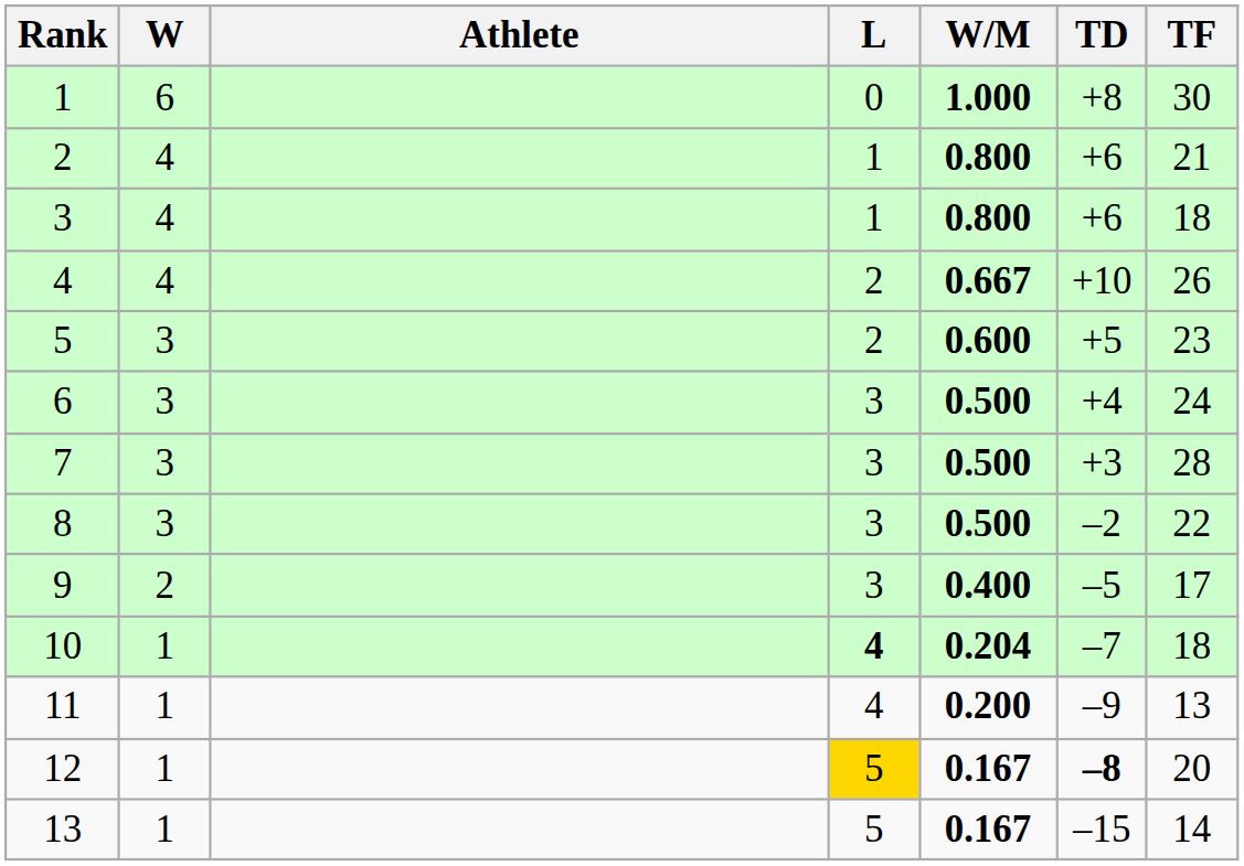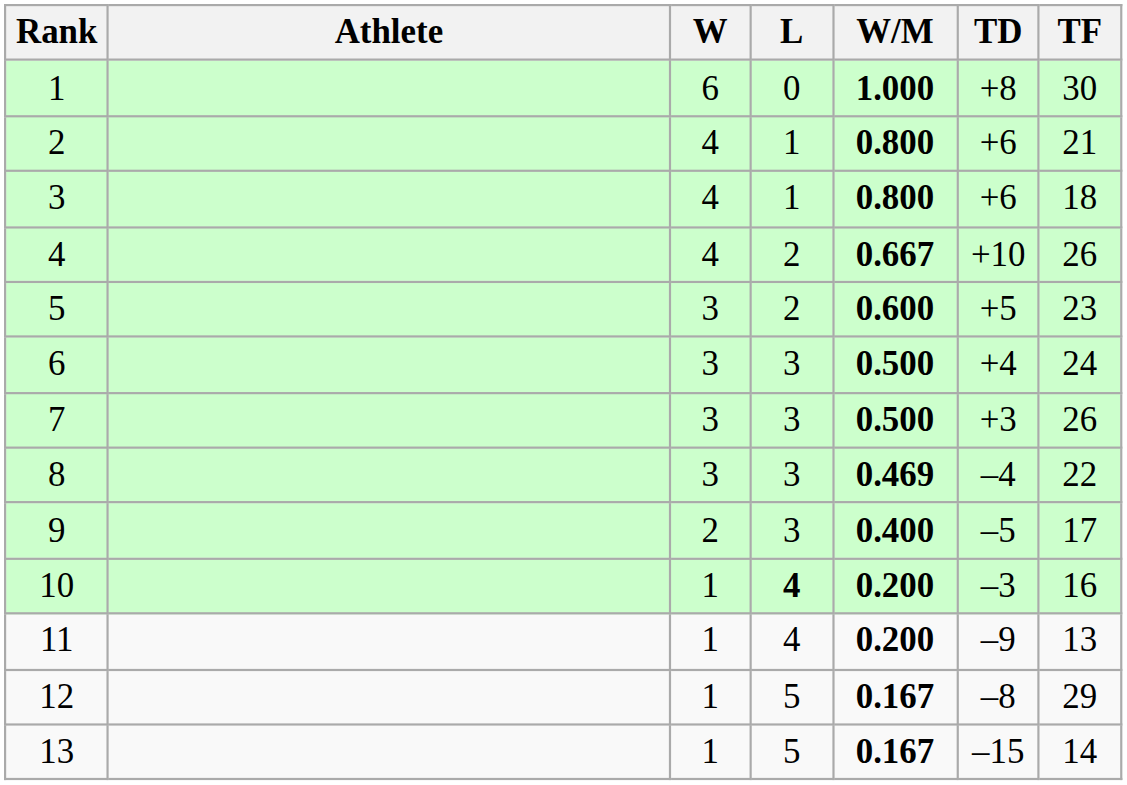columns swapped: Athlete <-> W
7 | TF: 28 -> 26
8 | W/M: 0.500 -> 0.469
8 | TD: –2 -> –4
10 | W/M: 0.204 -> 0.200
10 | TD: –7 -> –3
10 | TF: 18 -> 16
12 | L: gold background -> no background
12 | TD: bold -> normal
12 | TF: 20 -> 29
